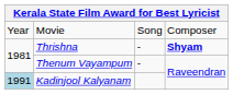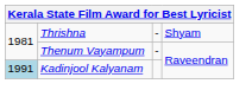- row: Year | Movie | Song | Composer
Thrishna | column 4: bold -> normal
